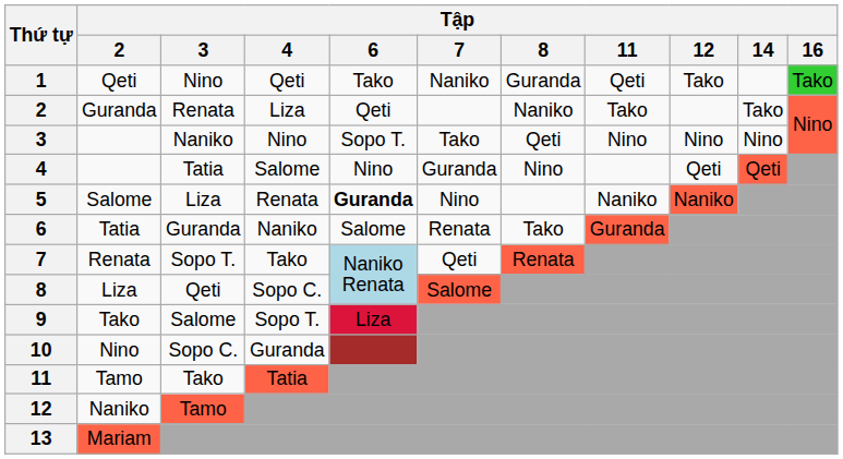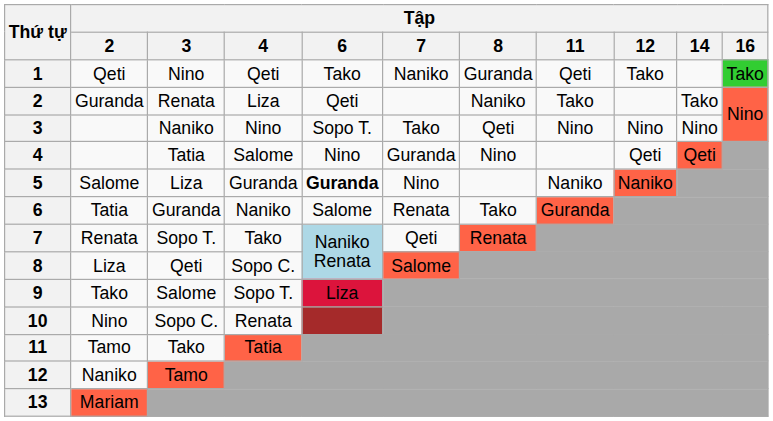5 | Tập / 4: Renata -> Guranda
10 | Tập / 4: Guranda -> Renata
